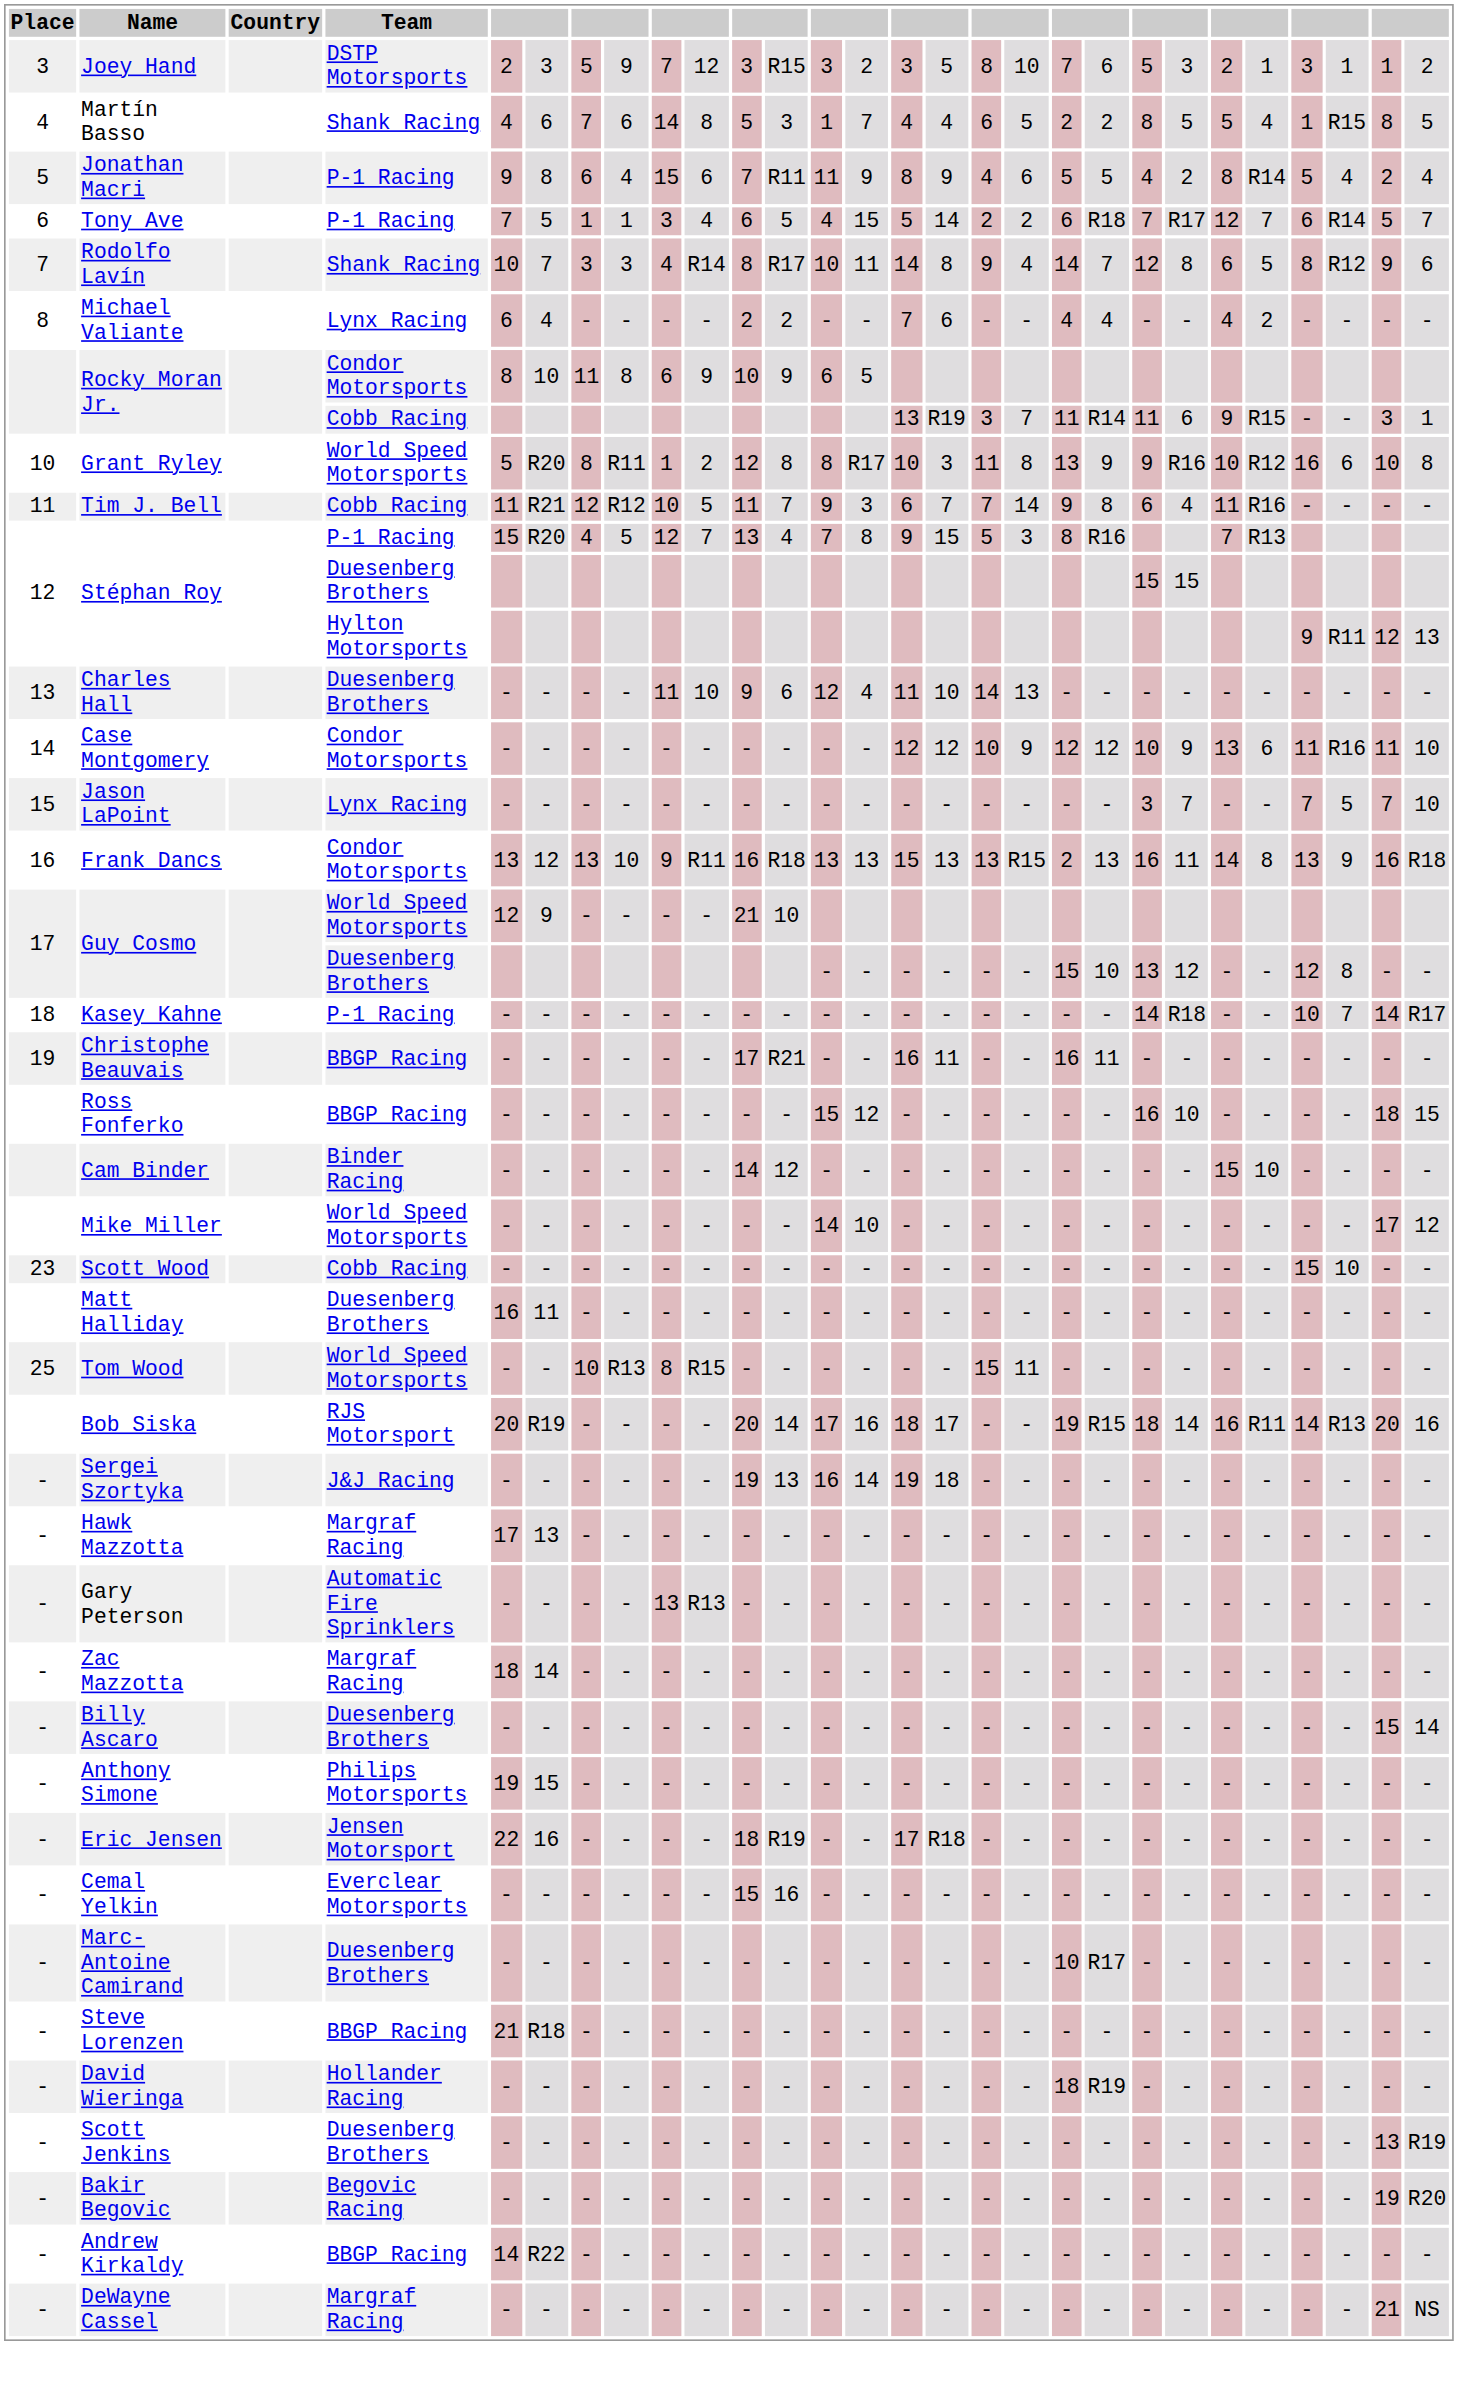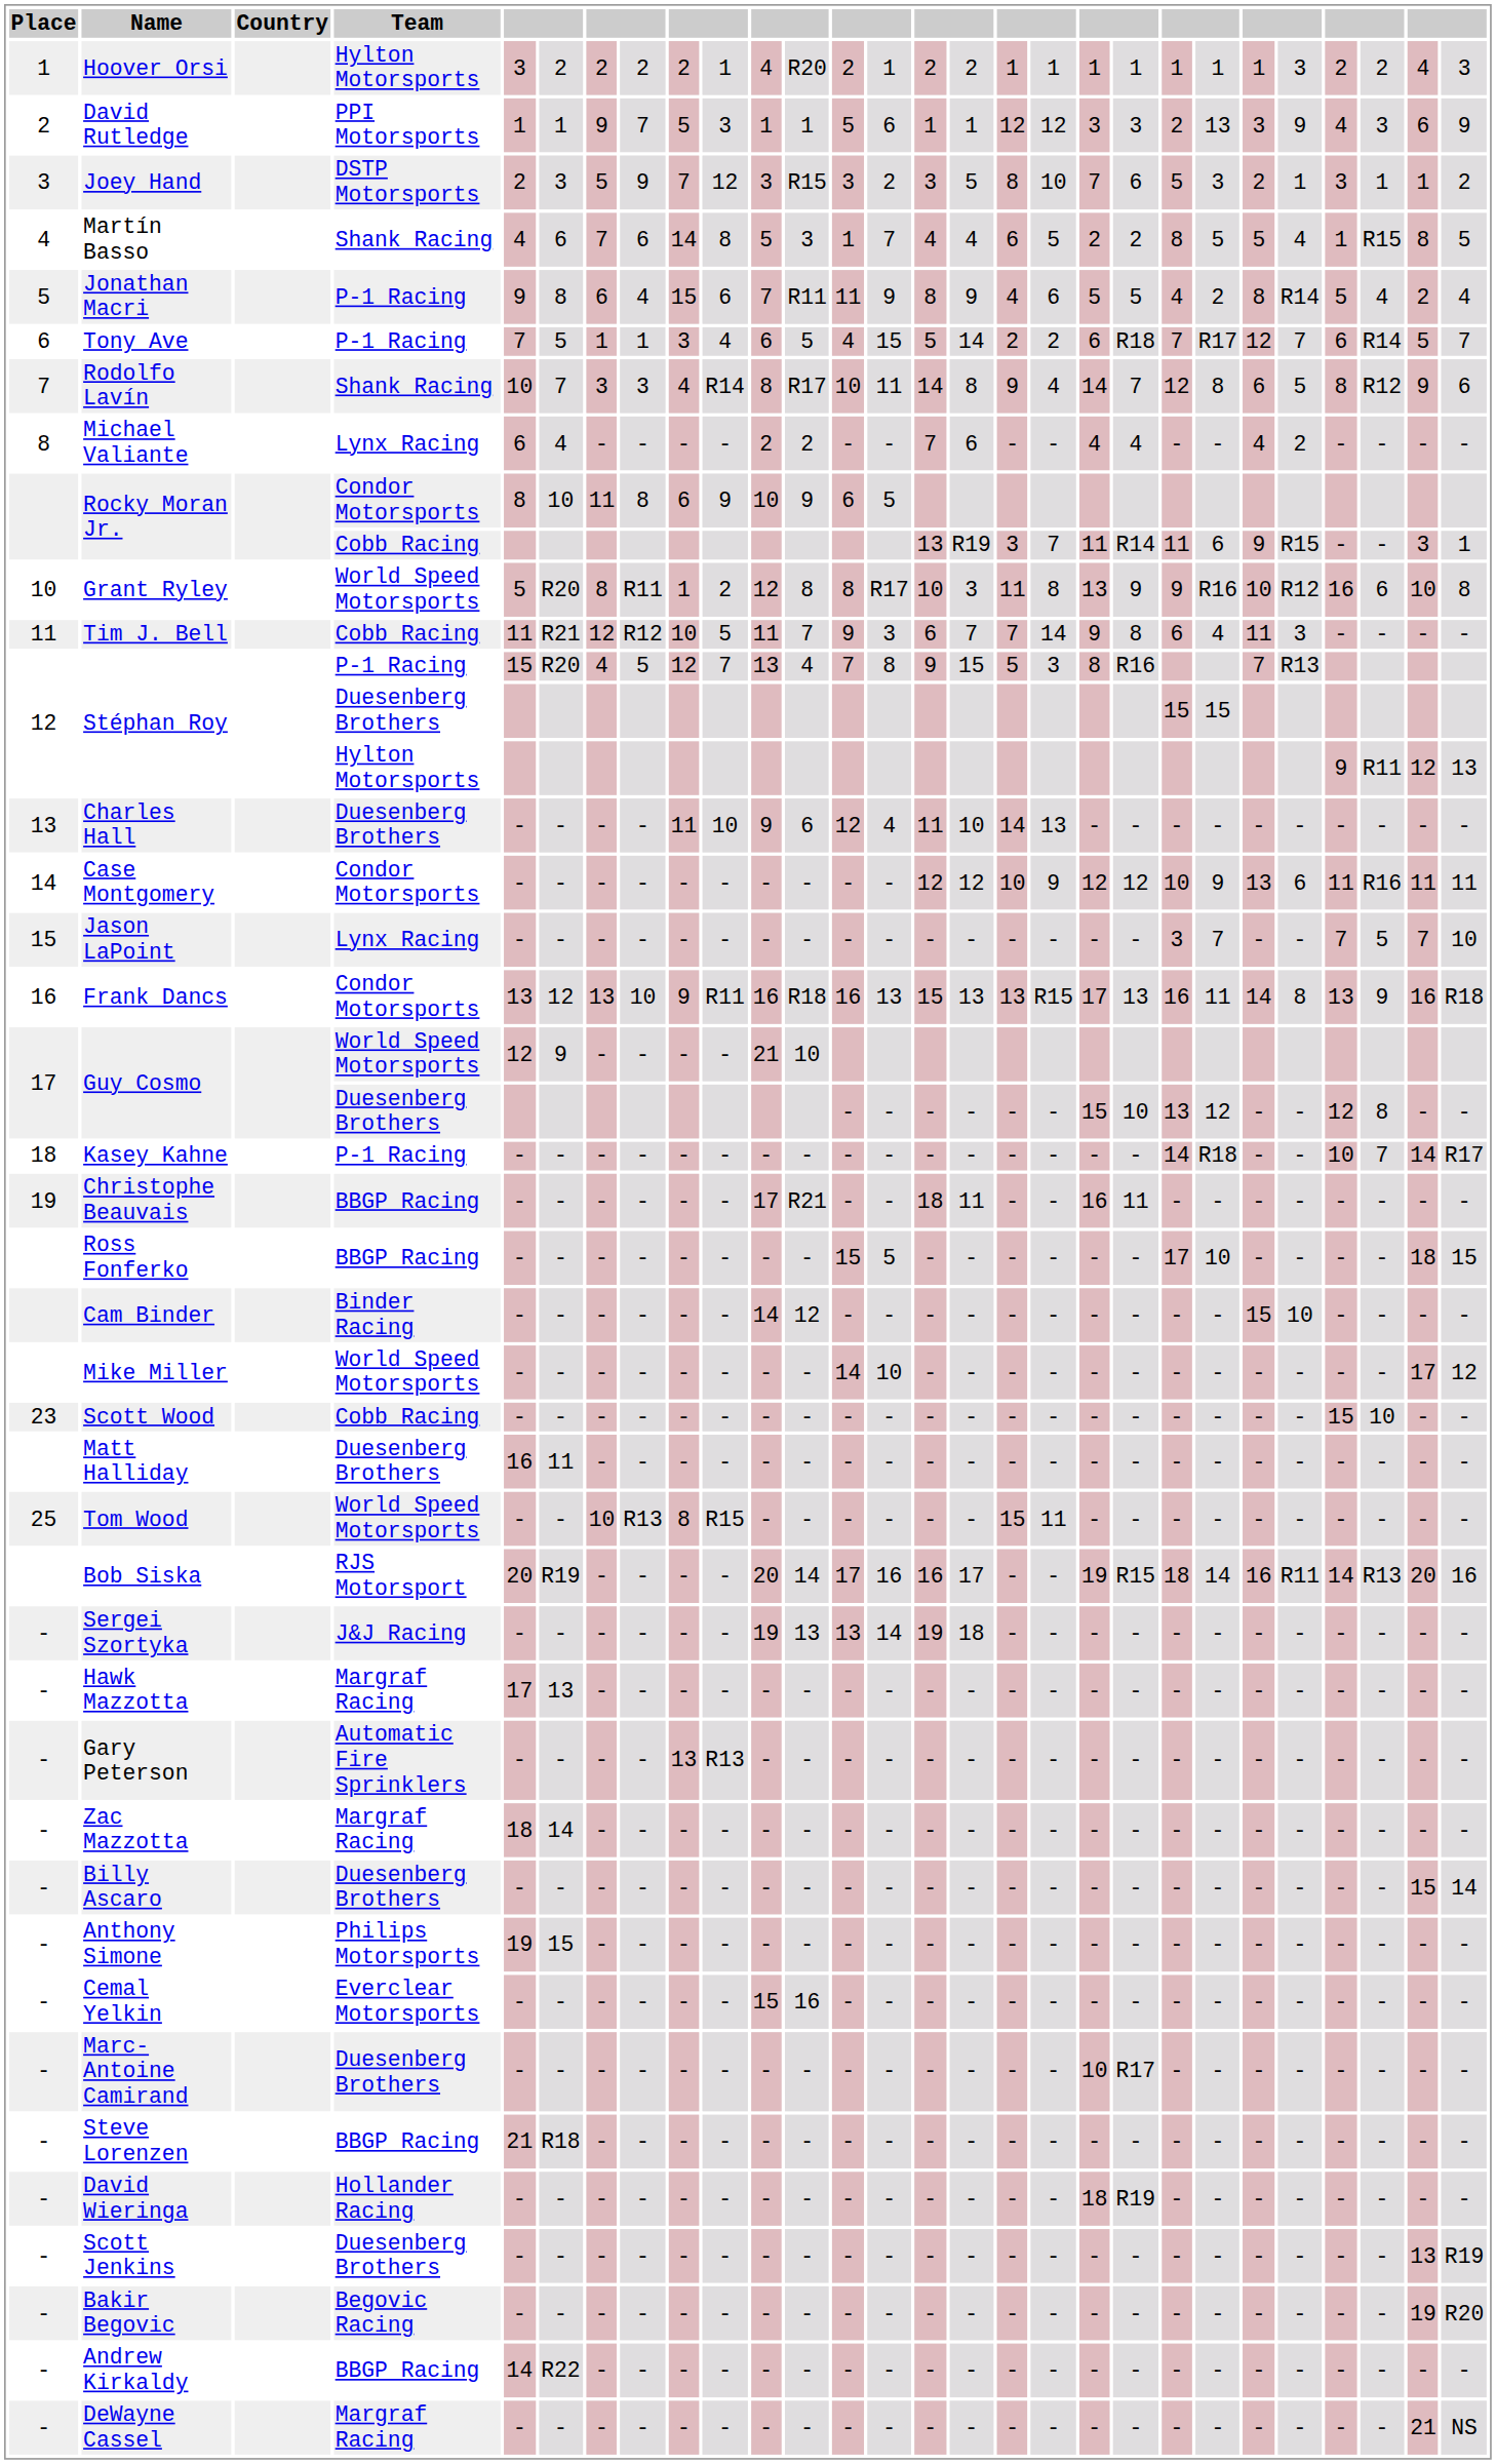+ row: 1 | Hoover Orsi | Hylton Motorsports | 3 | 2 | 2 | 2 | 2 | 1 | 4 | R20 | 2 | 1 | 2 | 2 | 1 | 1 | 1 | 1 | 1 | 1 | 1 | 3 | 2 | 2 | 4 | 3
+ row: 2 | David Rutledge | PPI Motorsports | 1 | 1 | 9 | 7 | 5 | 3 | 1 | 1 | 5 | 6 | 1 | 1 | 12 | 12 | 3 | 3 | 2 | 13 | 3 | 9 | 4 | 3 | 6 | 9
Tim J. Bell | column 24: R16 -> 3
Case Montgomery | column 28: 10 -> 11
Frank Dancs | column 13: 13 -> 16
Frank Dancs | column 19: 2 -> 17
Christophe Beauvais | column 15: 16 -> 18
Ross Fonferko | column 14: 12 -> 5
Ross Fonferko | column 21: 16 -> 17
Bob Siska | column 15: 18 -> 16
Sergei Szortyka | column 13: 16 -> 13
- row: - | Eric Jensen | Jensen Motorsport | 22 | 16 | - | - | - | - | 18 | R19 | - | - | 17 | R18 | - | - | - | - | - | - | - | - | - | - | - | -
